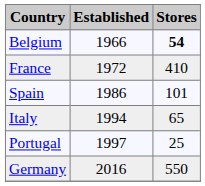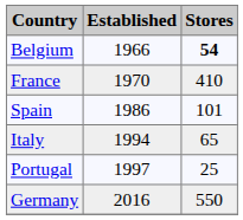France | Established: 1972 -> 1970
